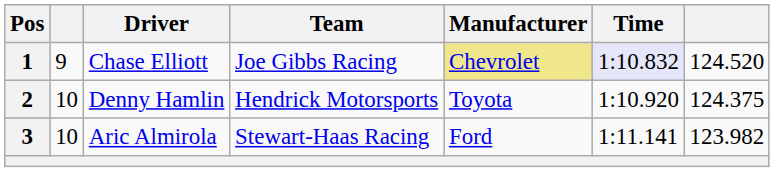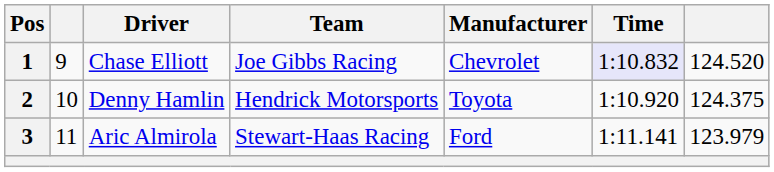1 | Manufacturer: khaki background -> no background
3 | column 2: 10 -> 11
3 | column 7: 123.982 -> 123.979
